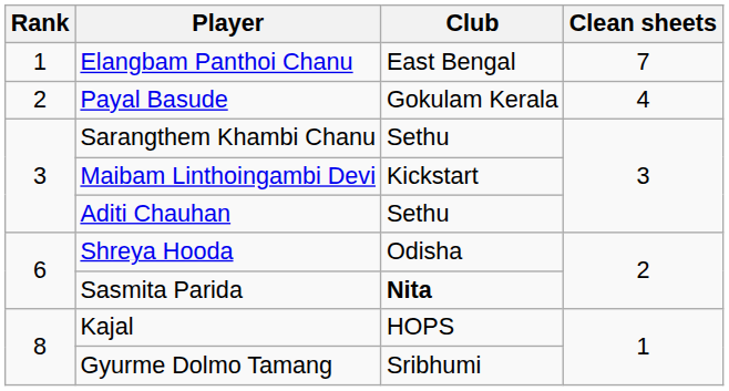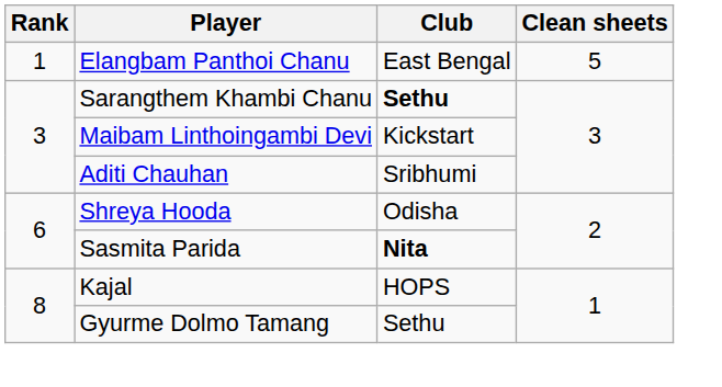Elangbam Panthoi Chanu | Clean sheets: 7 -> 5
- row: 2 | Payal Basude | Gokulam Kerala | 4
Sarangthem Khambi Chanu | Club: normal -> bold
Aditi Chauhan | Club: Sethu -> Sribhumi
Gyurme Dolmo Tamang | Club: Sribhumi -> Sethu
